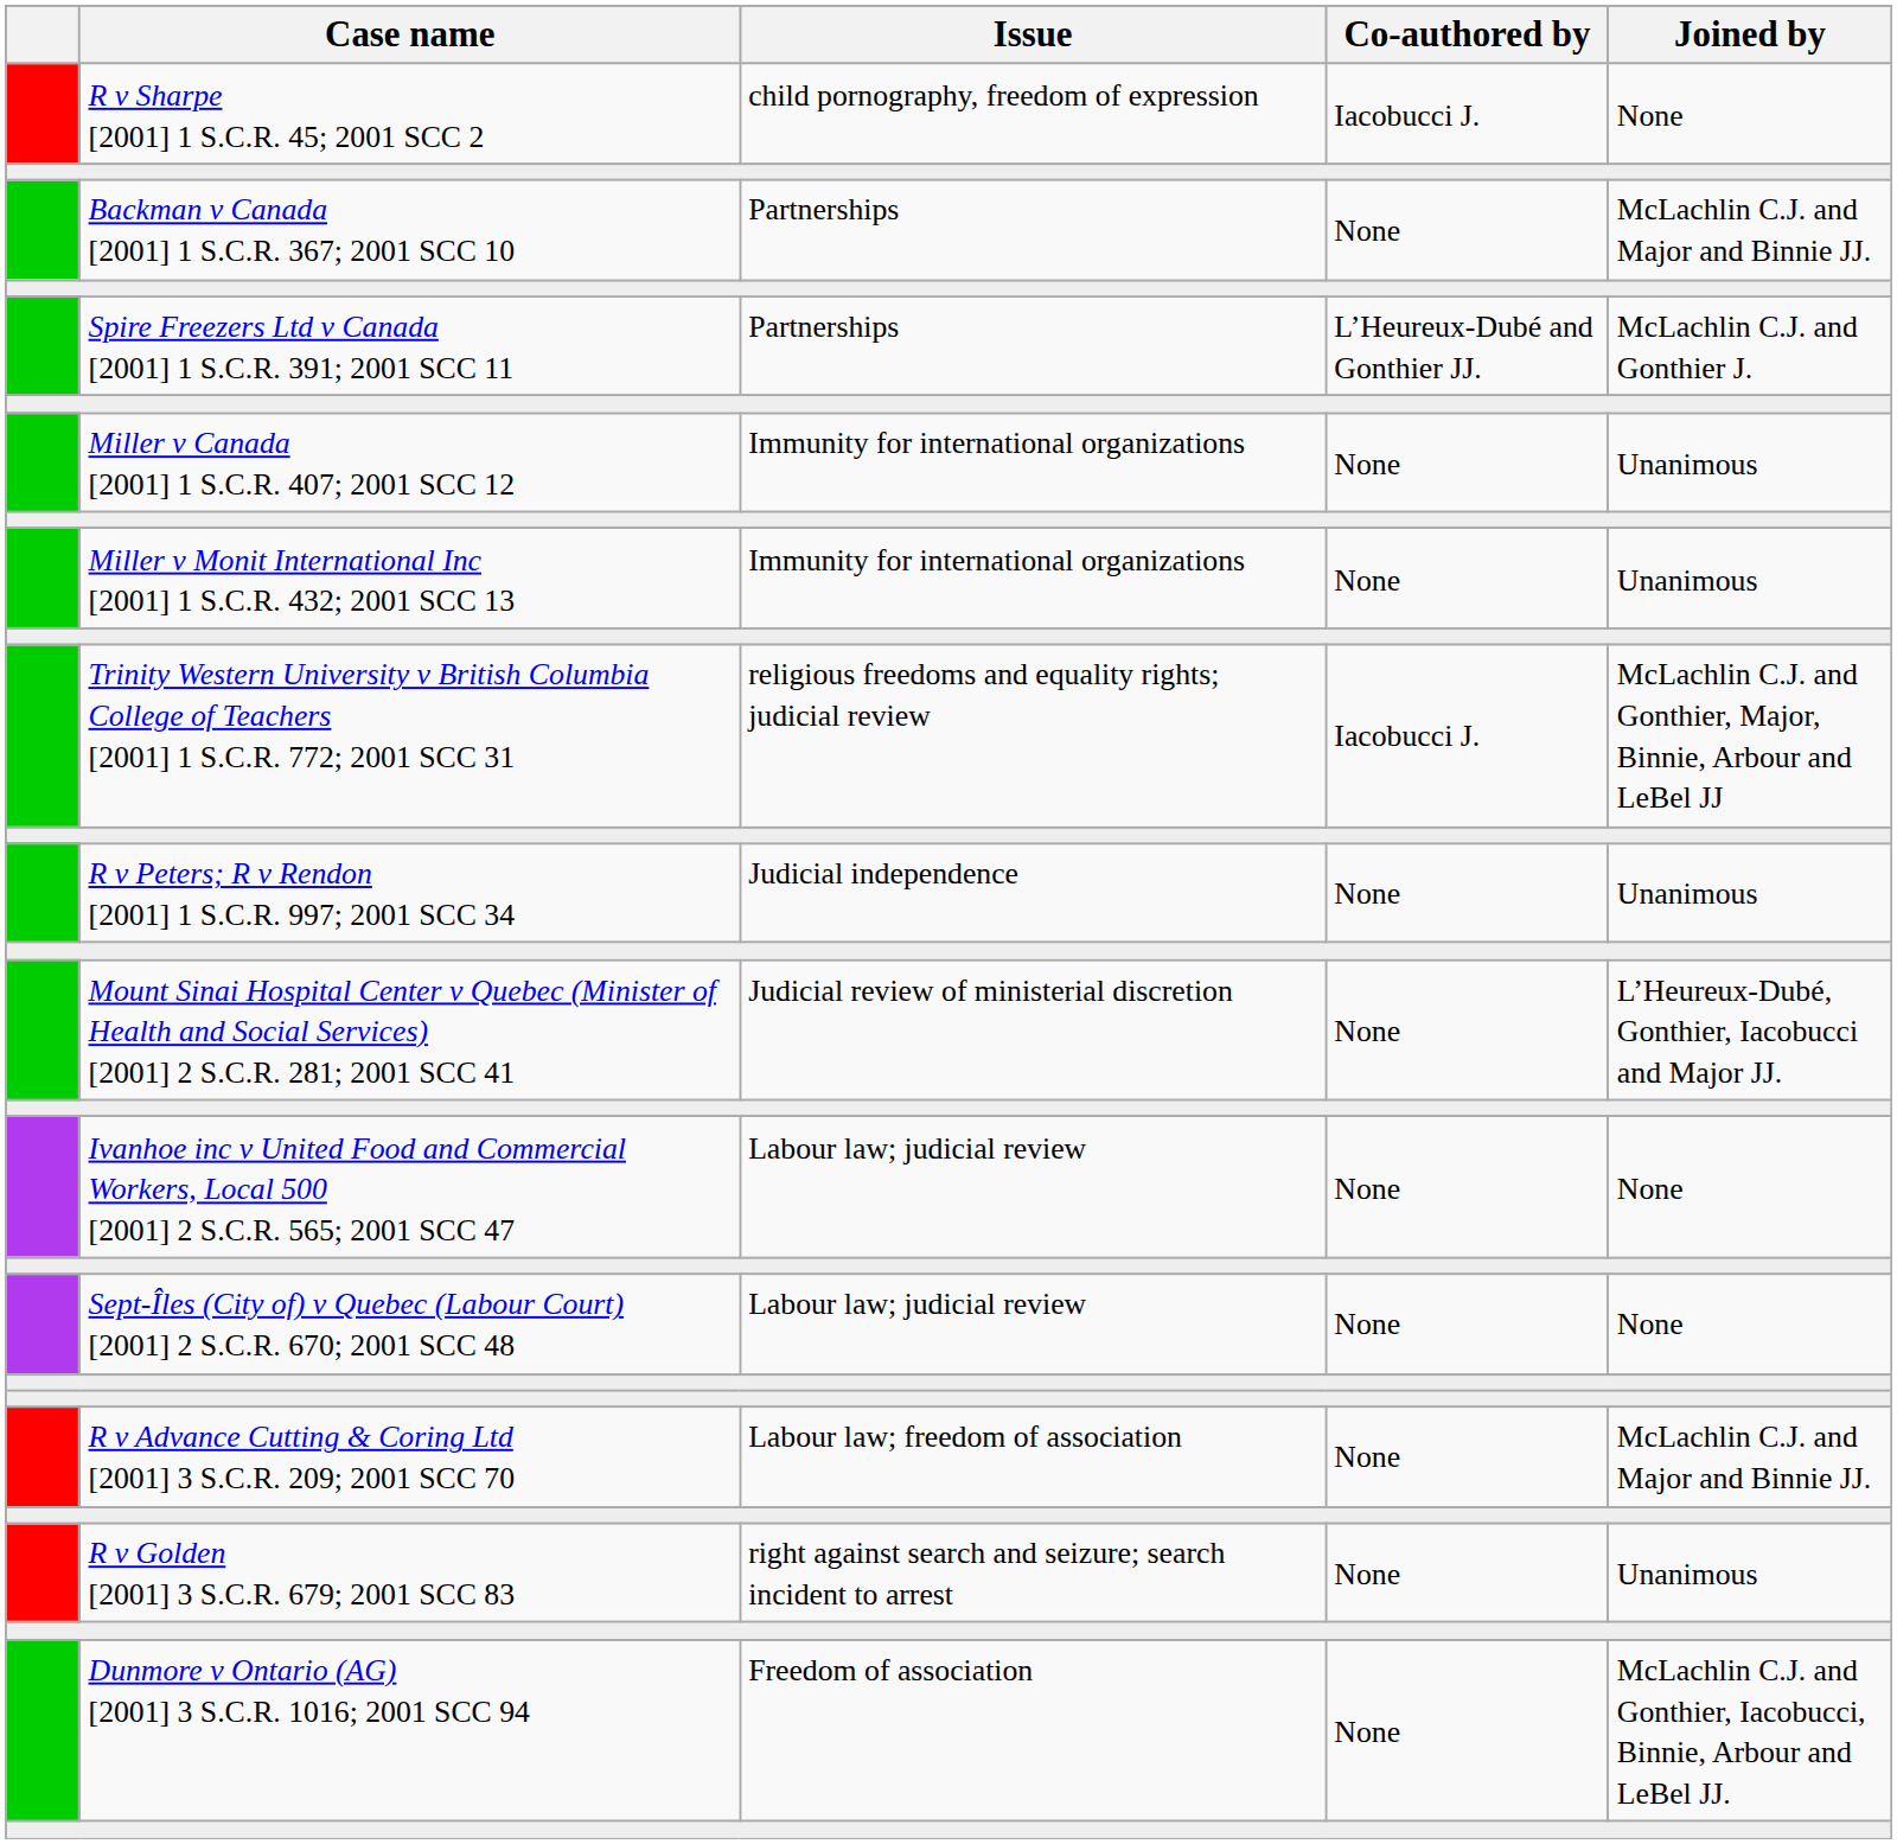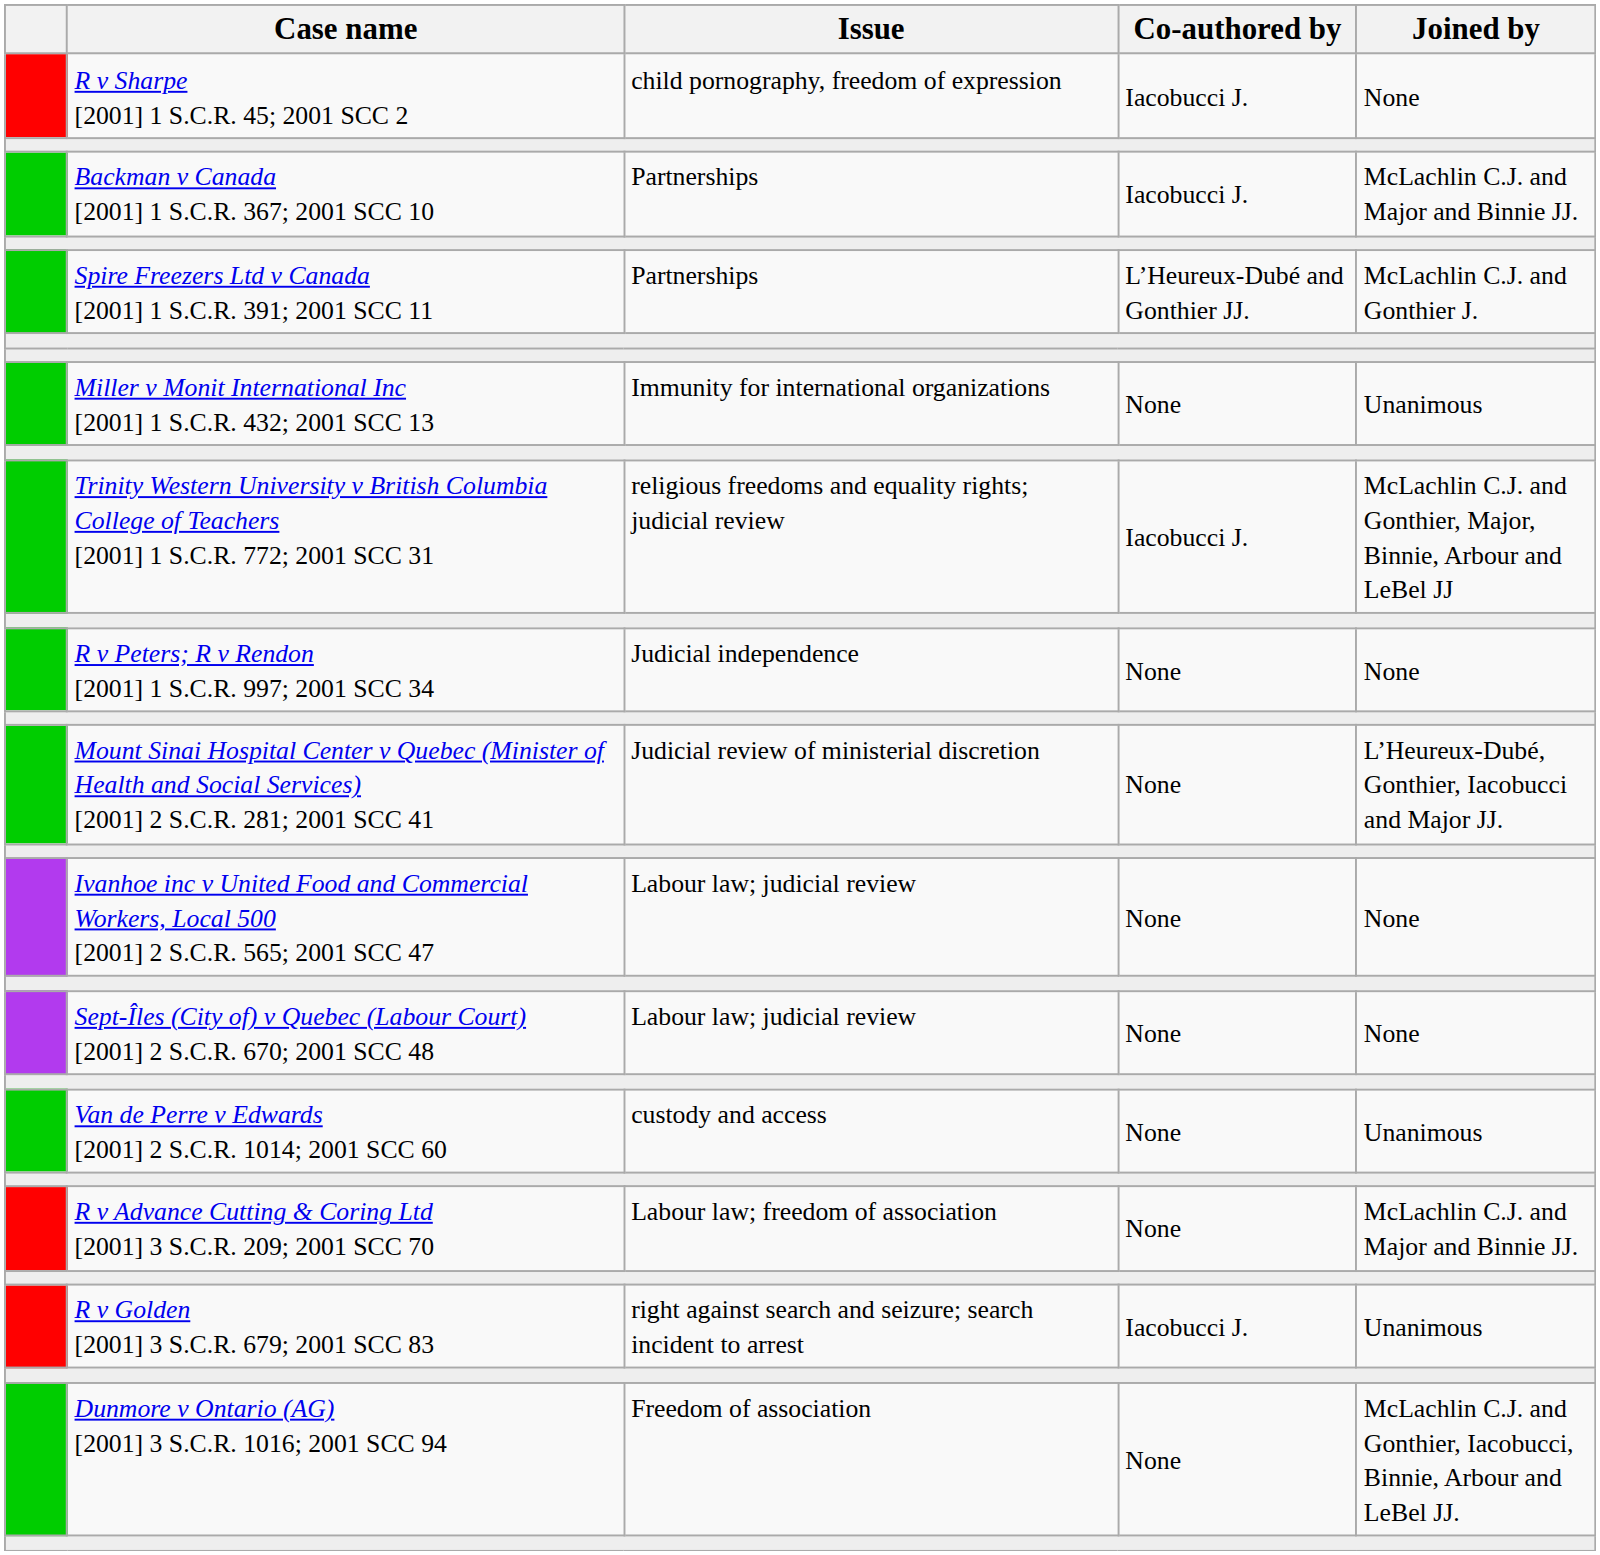Backman v Canada [2001] 1 S.C.R. 367; 2001 SCC 10 | Co-authored by: None -> Iacobucci J.
- row: Miller v Canada [2001] 1 S.C.R. 407; 2001 SCC 12 | Immunity for international organizations | None | Unanimous
R v Peters; R v Rendon [2001] 1 S.C.R. 997; 2001 SCC 34 | Joined by: Unanimous -> None
+ row: Van de Perre v Edwards [2001] 2 S.C.R. 1014; 2001 SCC 60 | custody and access | None | Unanimous
R v Golden [2001] 3 S.C.R. 679; 2001 SCC 83 | Co-authored by: None -> Iacobucci J.
